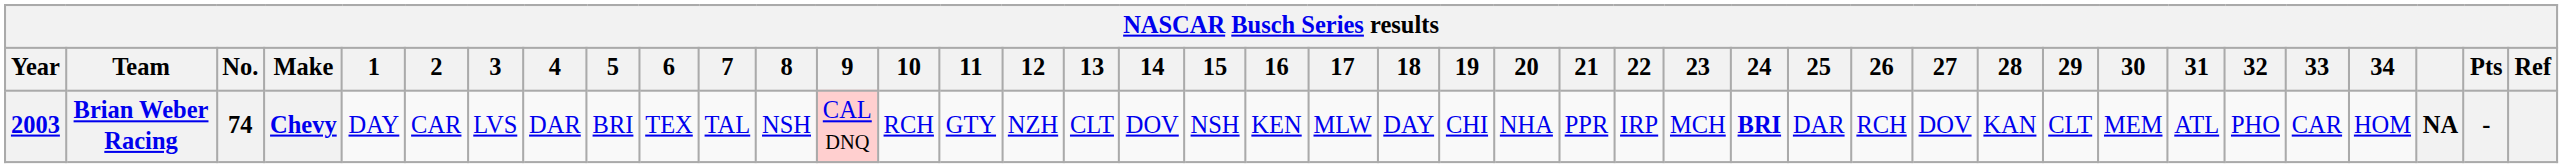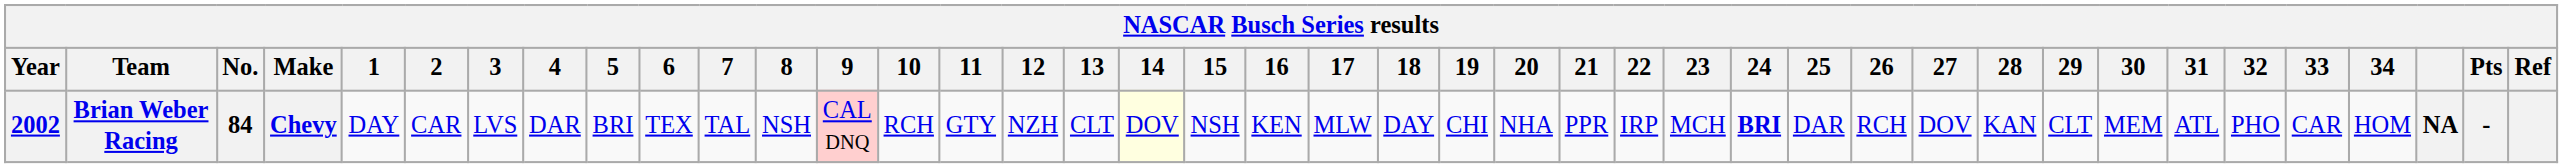Brian Weber Racing | Year: 2003 -> 2002
Brian Weber Racing | No.: 74 -> 84
Brian Weber Racing | 14: no background -> lightyellow background
